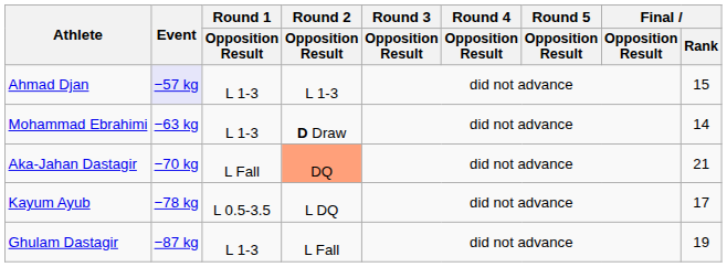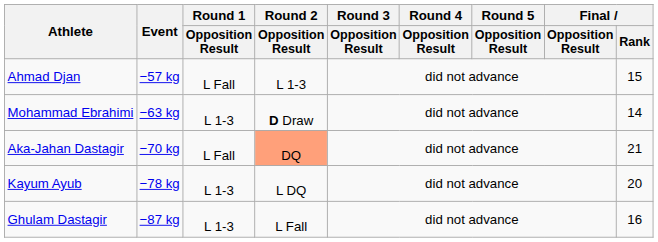Ahmad Djan | Event: lavender background -> no background
Ahmad Djan | Round 1 / Opposition Result: L 1-3 -> L Fall
Kayum Ayub | Round 1 / Opposition Result: L 0.5-3.5 -> L 1-3
Kayum Ayub | Final / Rank: 17 -> 20
Ghulam Dastagir | Final / Rank: 19 -> 16
